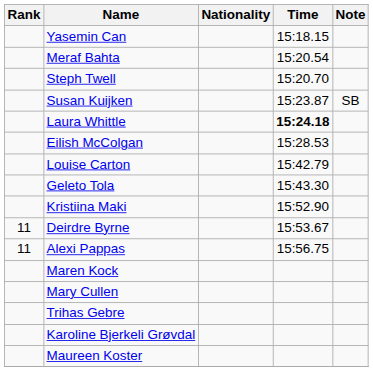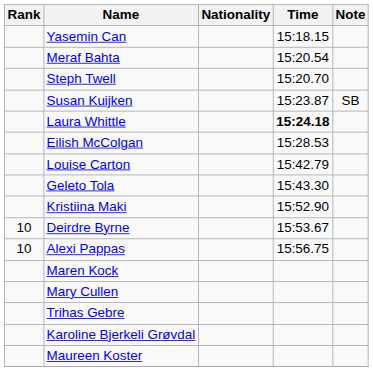Deirdre Byrne | Rank: 11 -> 10
Alexi Pappas | Rank: 11 -> 10
